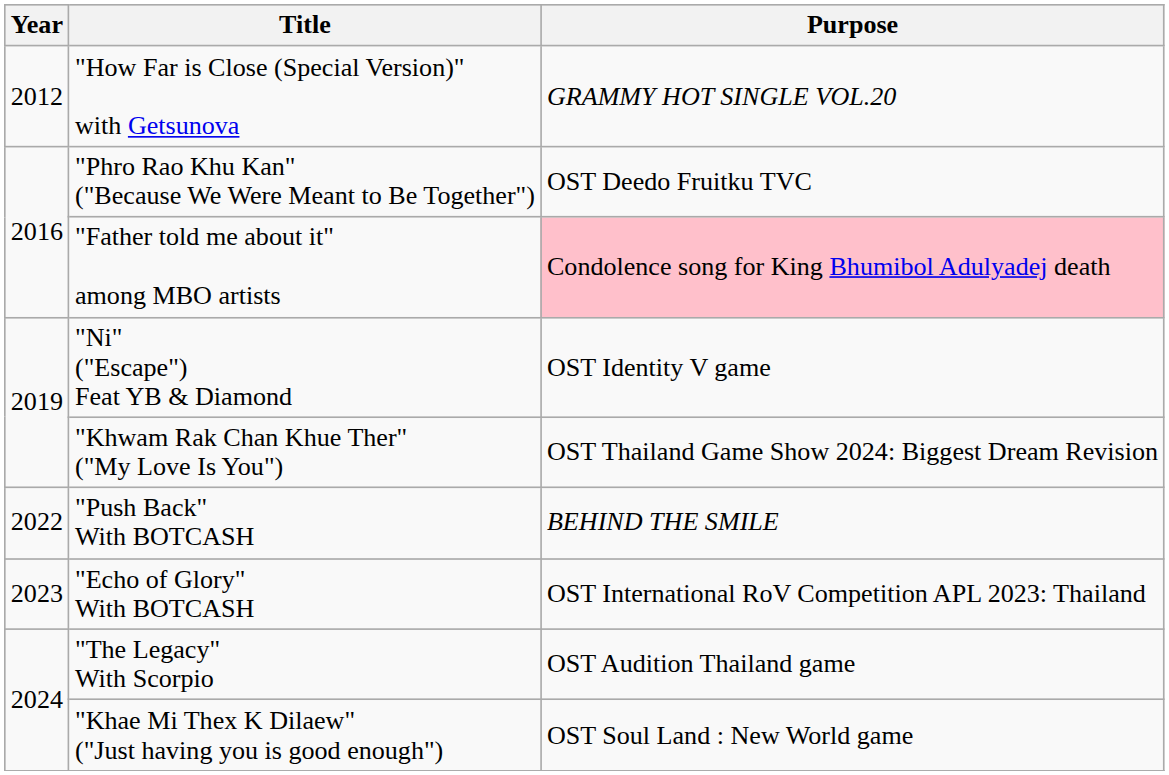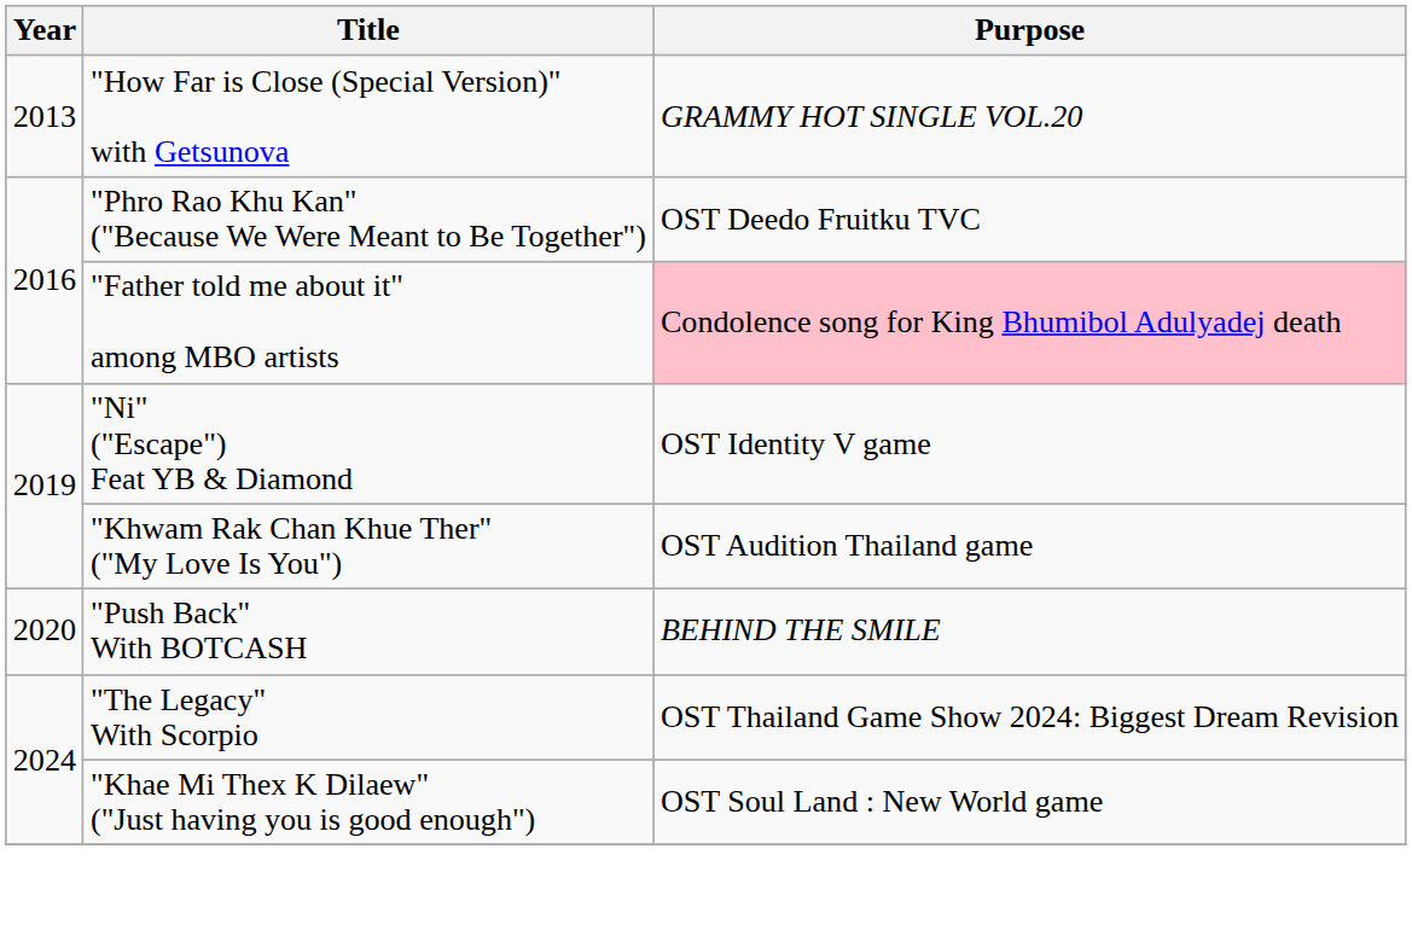"How Far is Close (Special Version)" with Getsunova | Year: 2012 -> 2013
"Khwam Rak Chan Khue Ther" ("My Love Is You") | Purpose: OST Thailand Game Show 2024: Biggest Dream Revision -> OST Audition Thailand game
"Push Back" With BOTCASH | Year: 2022 -> 2020
- row: 2023 | "Echo of Glory" With BOTCASH | OST International RoV Competition APL 2023: Thailand
"The Legacy" With Scorpio | Purpose: OST Audition Thailand game -> OST Thailand Game Show 2024: Biggest Dream Revision
